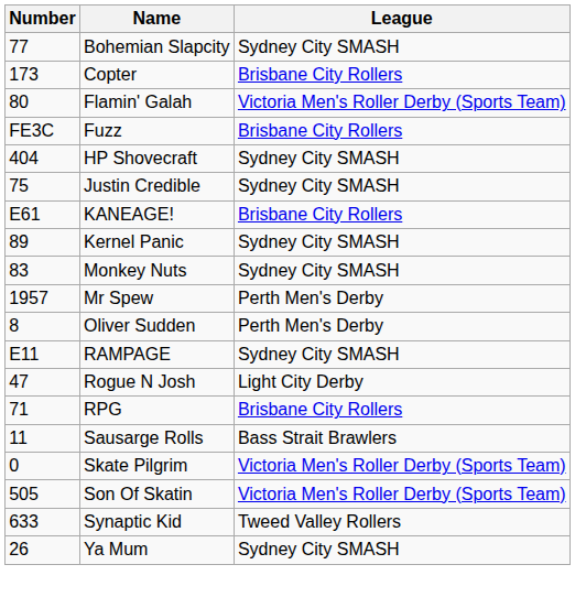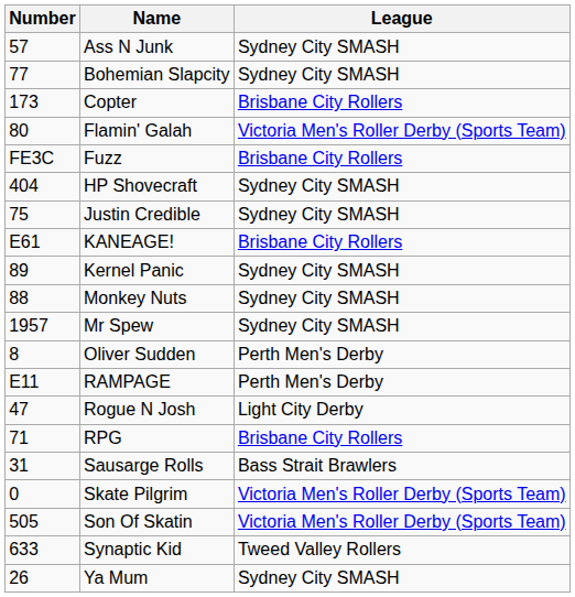+ row: 57 | Ass N Junk | Sydney City SMASH
Monkey Nuts | Number: 83 -> 88
Mr Spew | League: Perth Men's Derby -> Sydney City SMASH
RAMPAGE | League: Sydney City SMASH -> Perth Men's Derby
Sausarge Rolls | Number: 11 -> 31
